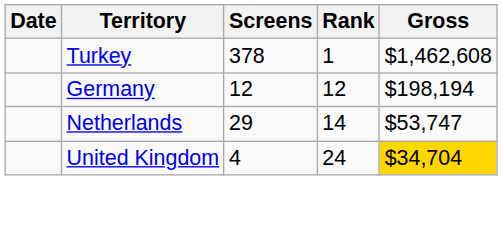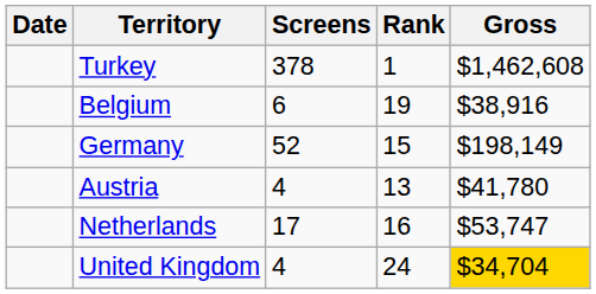+ row: Belgium | 6 | 19 | $38,916
Germany | Screens: 12 -> 52
Germany | Rank: 12 -> 15
Germany | Gross: $198,194 -> $198,149
+ row: Austria | 4 | 13 | $41,780
Netherlands | Screens: 29 -> 17
Netherlands | Rank: 14 -> 16
